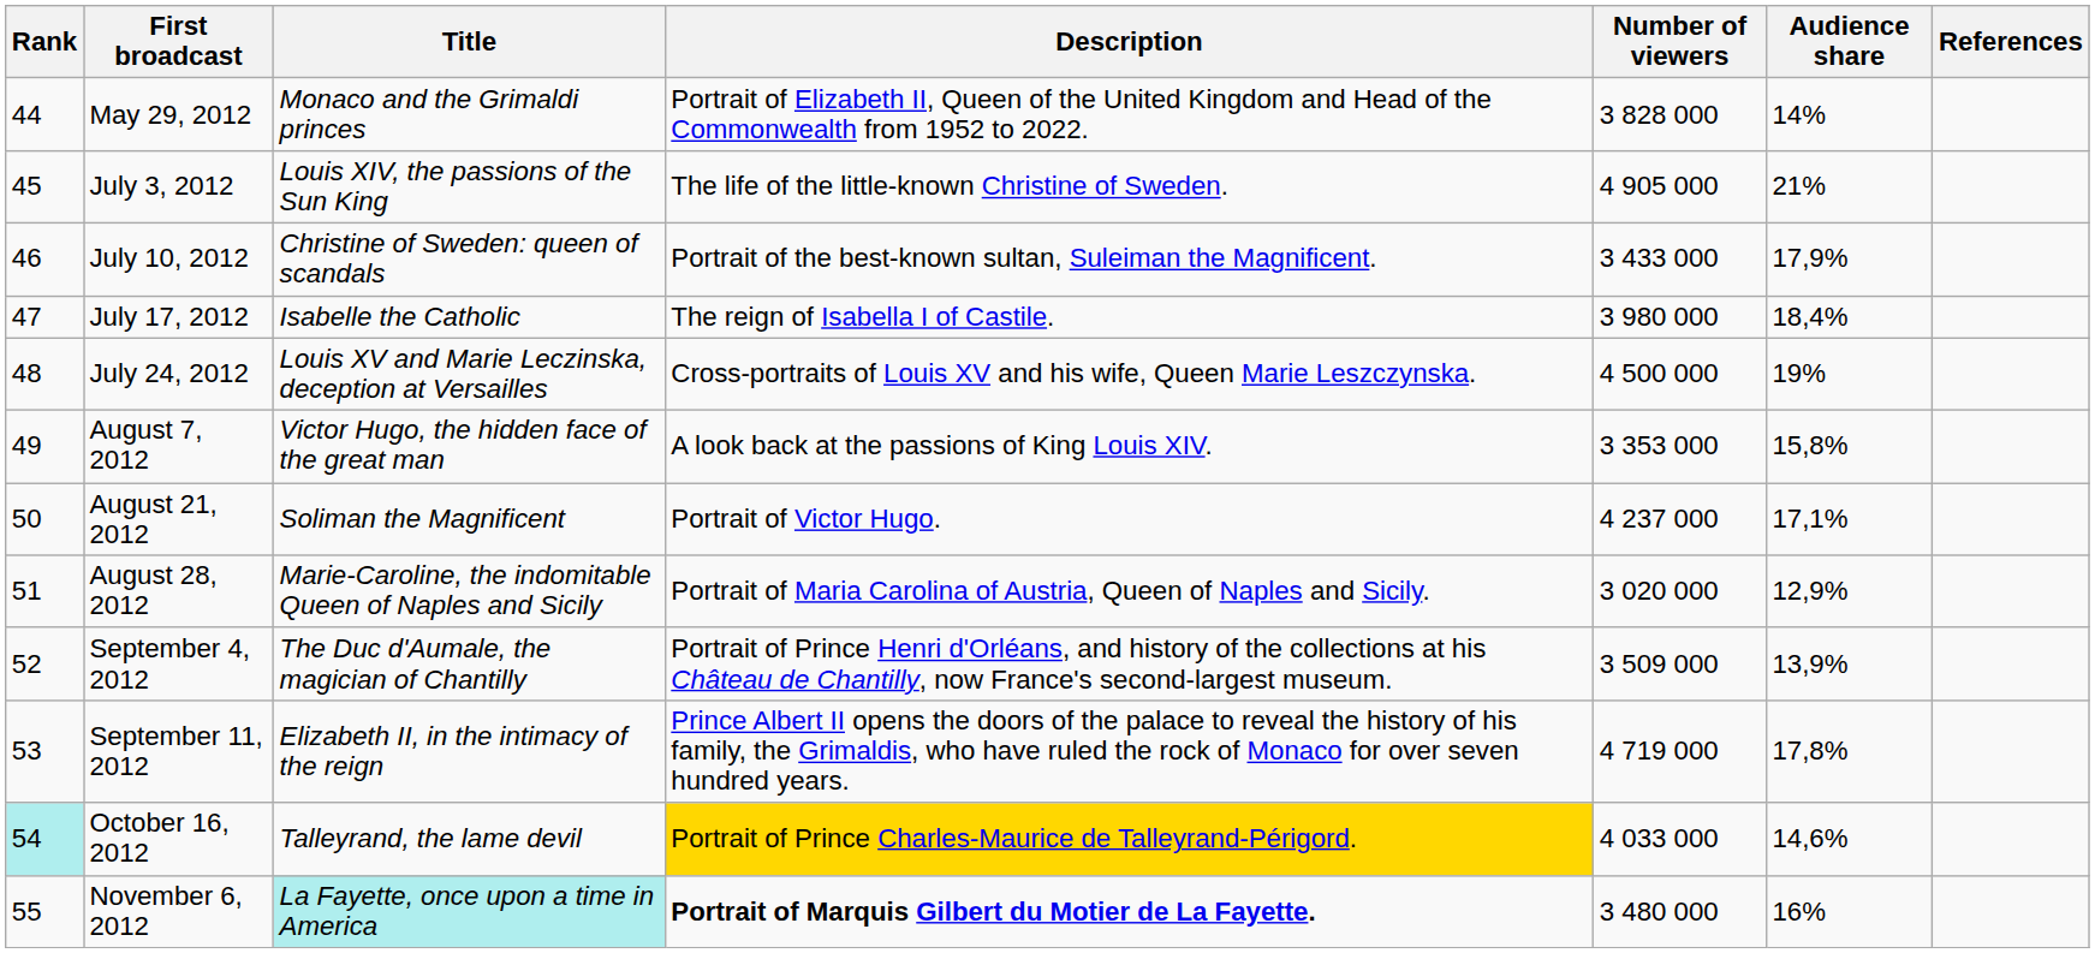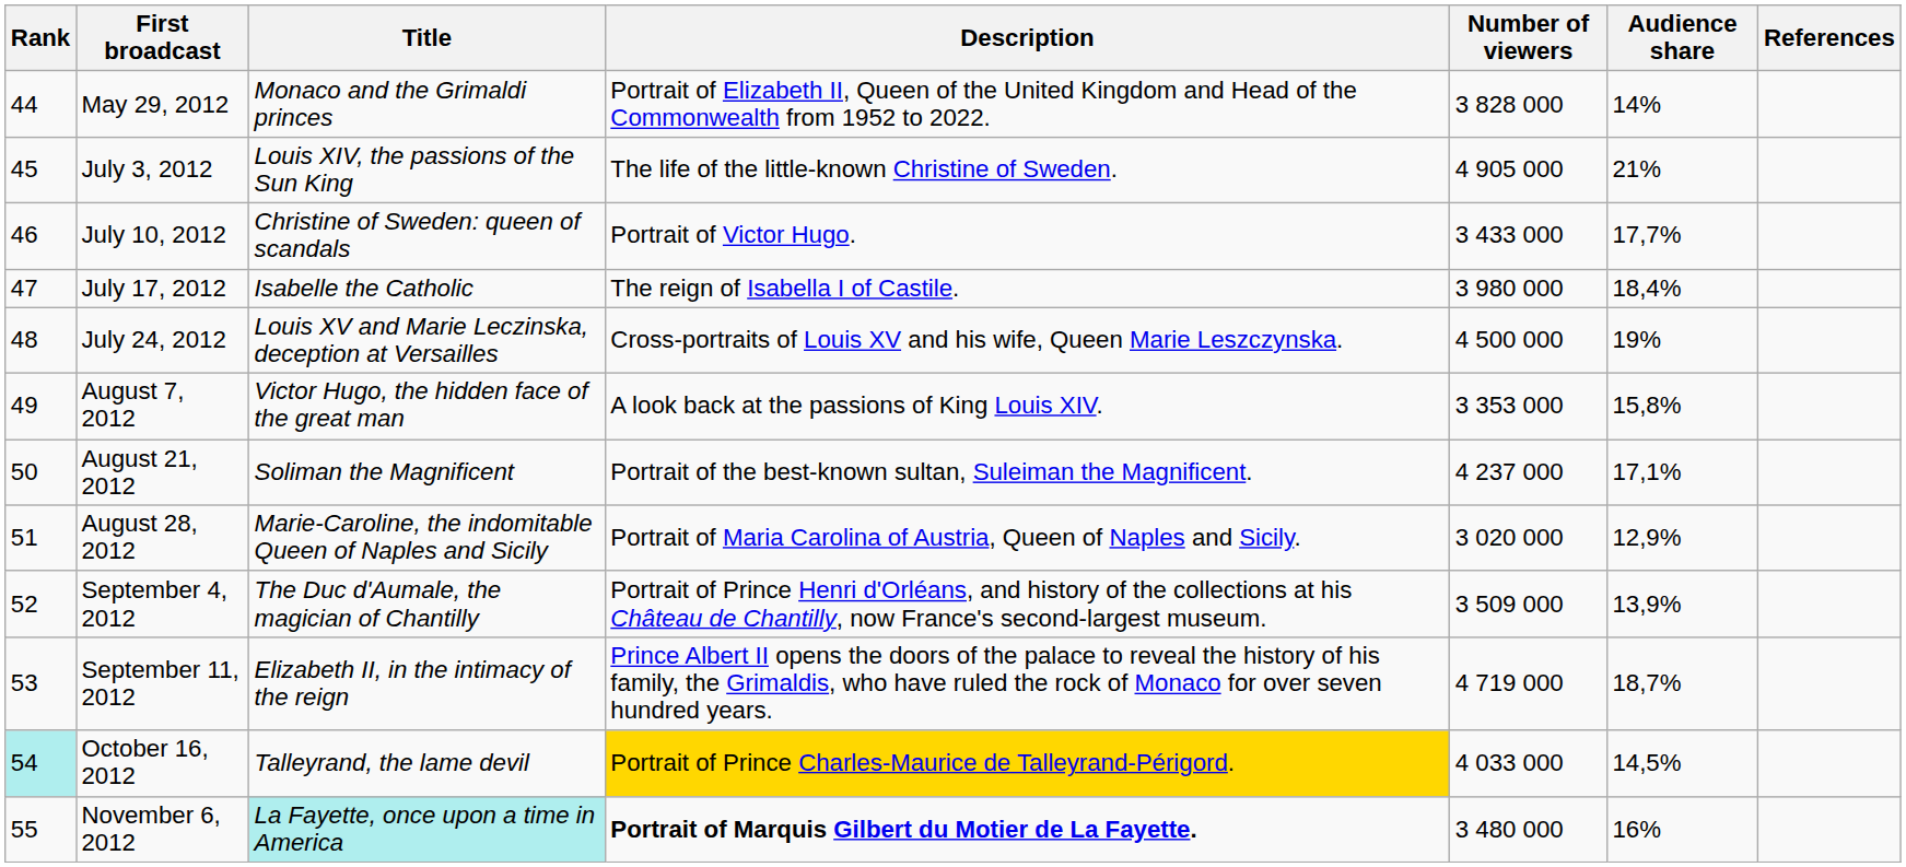July 10, 2012 | Description: Portrait of the best-known sultan, Suleiman the Magnificent. -> Portrait of Victor Hugo.
July 10, 2012 | Audience share: 17,9% -> 17,7%
August 21, 2012 | Description: Portrait of Victor Hugo. -> Portrait of the best-known sultan, Suleiman the Magnificent.
September 11, 2012 | Audience share: 17,8% -> 18,7%
October 16, 2012 | Audience share: 14,6% -> 14,5%
